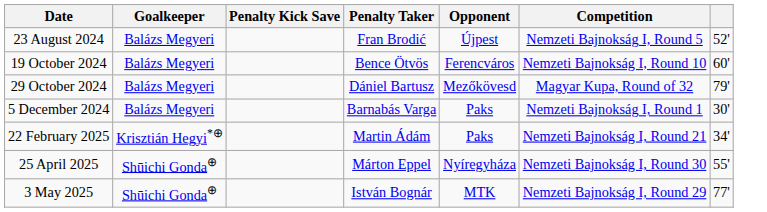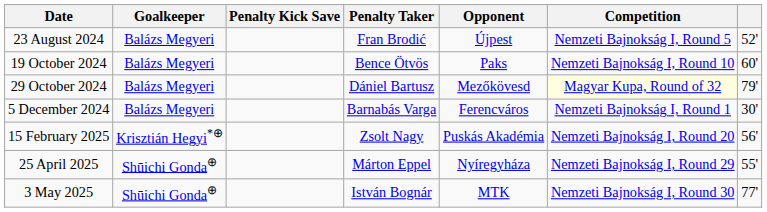19 October 2024 | Opponent: Ferencváros -> Paks
29 October 2024 | Competition: no background -> lightyellow background
5 December 2024 | Opponent: Paks -> Ferencváros
+ row: 15 February 2025 | Krisztián Hegyi*⊕ | Zsolt Nagy | Puskás Akadémia | Nemzeti Bajnokság I, Round 20 | 56'
- row: 22 February 2025 | Krisztián Hegyi*⊕ | Martin Ádám | Paks | Nemzeti Bajnokság I, Round 21 | 34'
25 April 2025 | Competition: Nemzeti Bajnokság I, Round 30 -> Nemzeti Bajnokság I, Round 29
3 May 2025 | Competition: Nemzeti Bajnokság I, Round 29 -> Nemzeti Bajnokság I, Round 30
